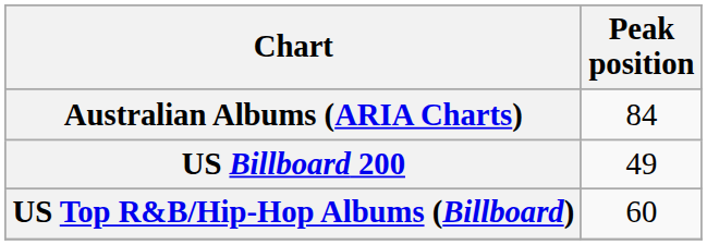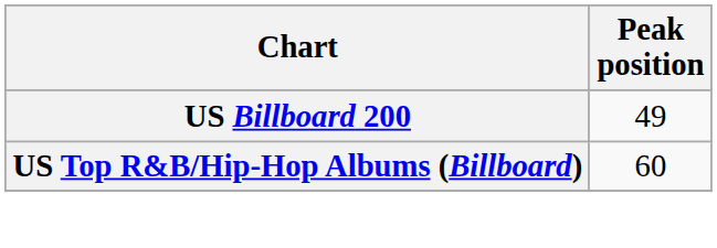- row: Australian Albums (ARIA Charts) | 84
